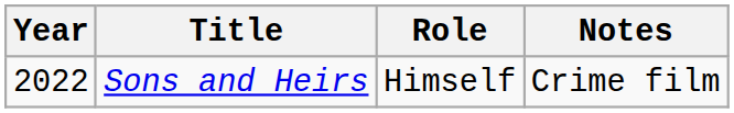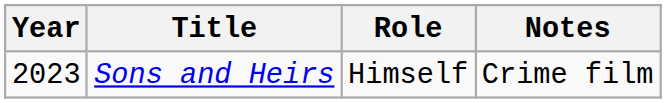Sons and Heirs | Year: 2022 -> 2023
